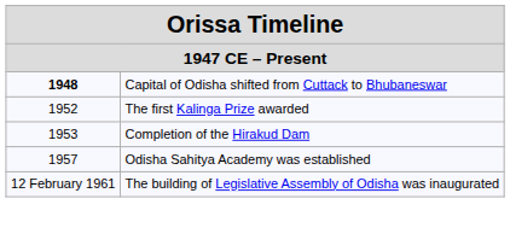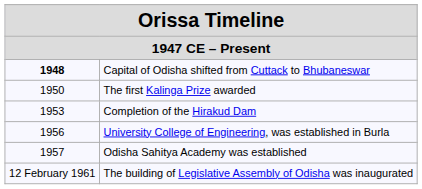The first Kalinga Prize awarded | column 1: 1952 -> 1950
+ row: 1956 | University College of Engineering, was established in Burla
